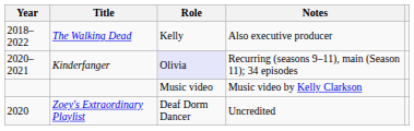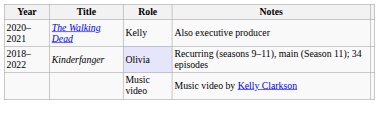The Walking Dead | Year: 2018–2022 -> 2020–2021
Kinderfanger | Year: 2020–2021 -> 2018–2022
- row: 2020 | Zoey's Extraordinary Playlist | Deaf Dorm Dancer | Uncredited
